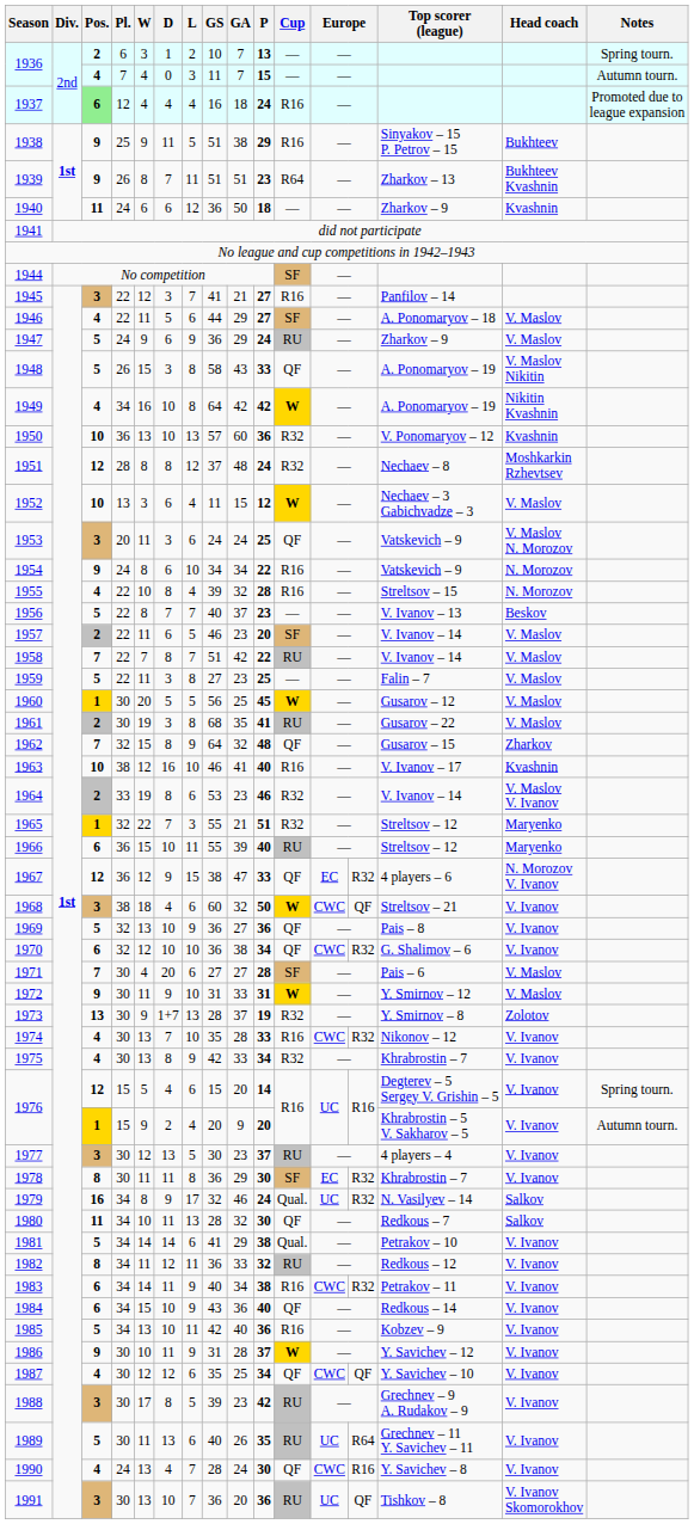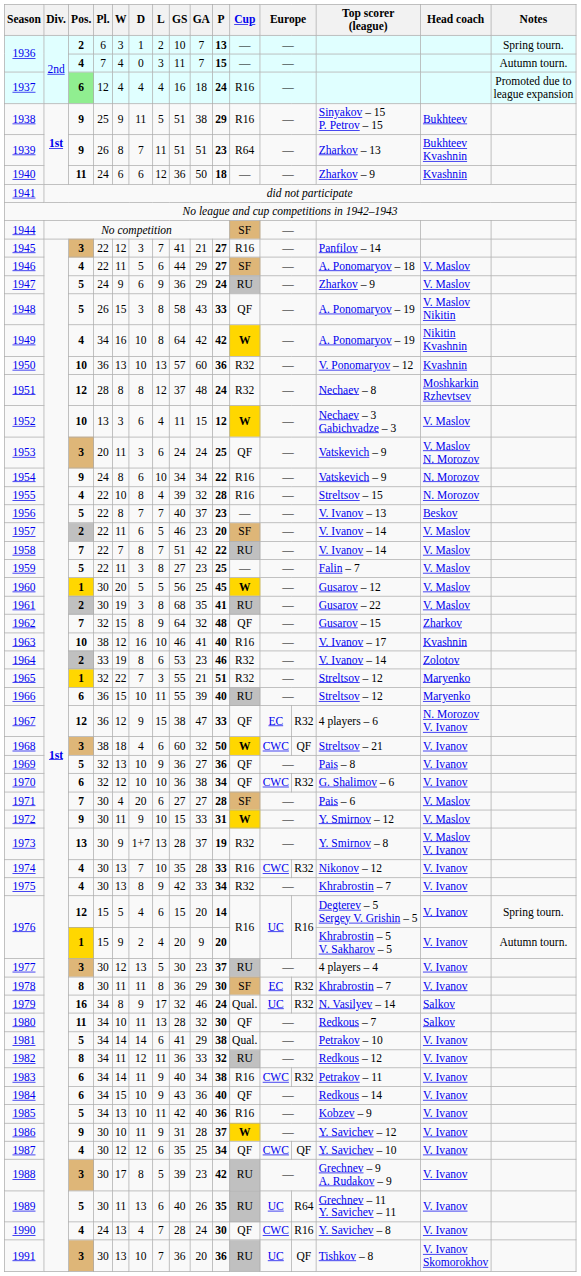1964 | Head coach: V. Maslov V. Ivanov -> Zolotov
1972 | GS: 31 -> 15
1973 | Head coach: Zolotov -> V. Maslov V. Ivanov
